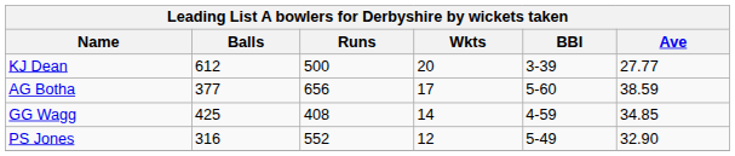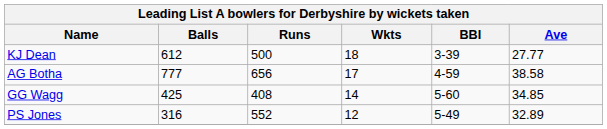KJ Dean | Wkts: 20 -> 18
AG Botha | Balls: 377 -> 777
AG Botha | BBI: 5-60 -> 4-59
AG Botha | Ave: 38.59 -> 38.58
GG Wagg | BBI: 4-59 -> 5-60
PS Jones | Ave: 32.90 -> 32.89
